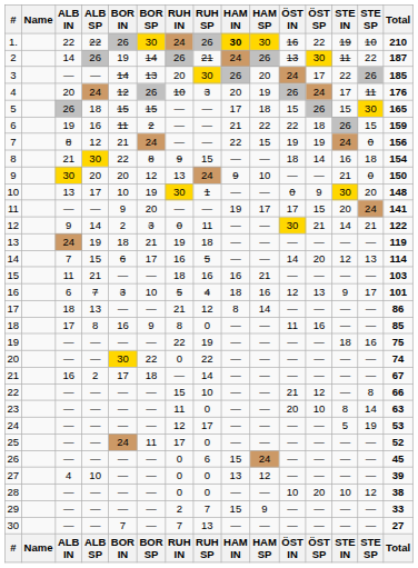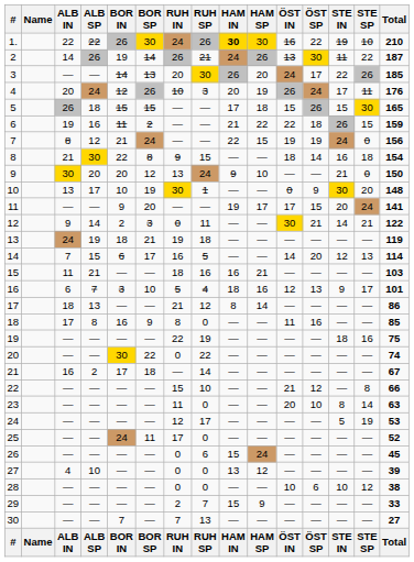28 | ÖST SP: 20 -> 6
